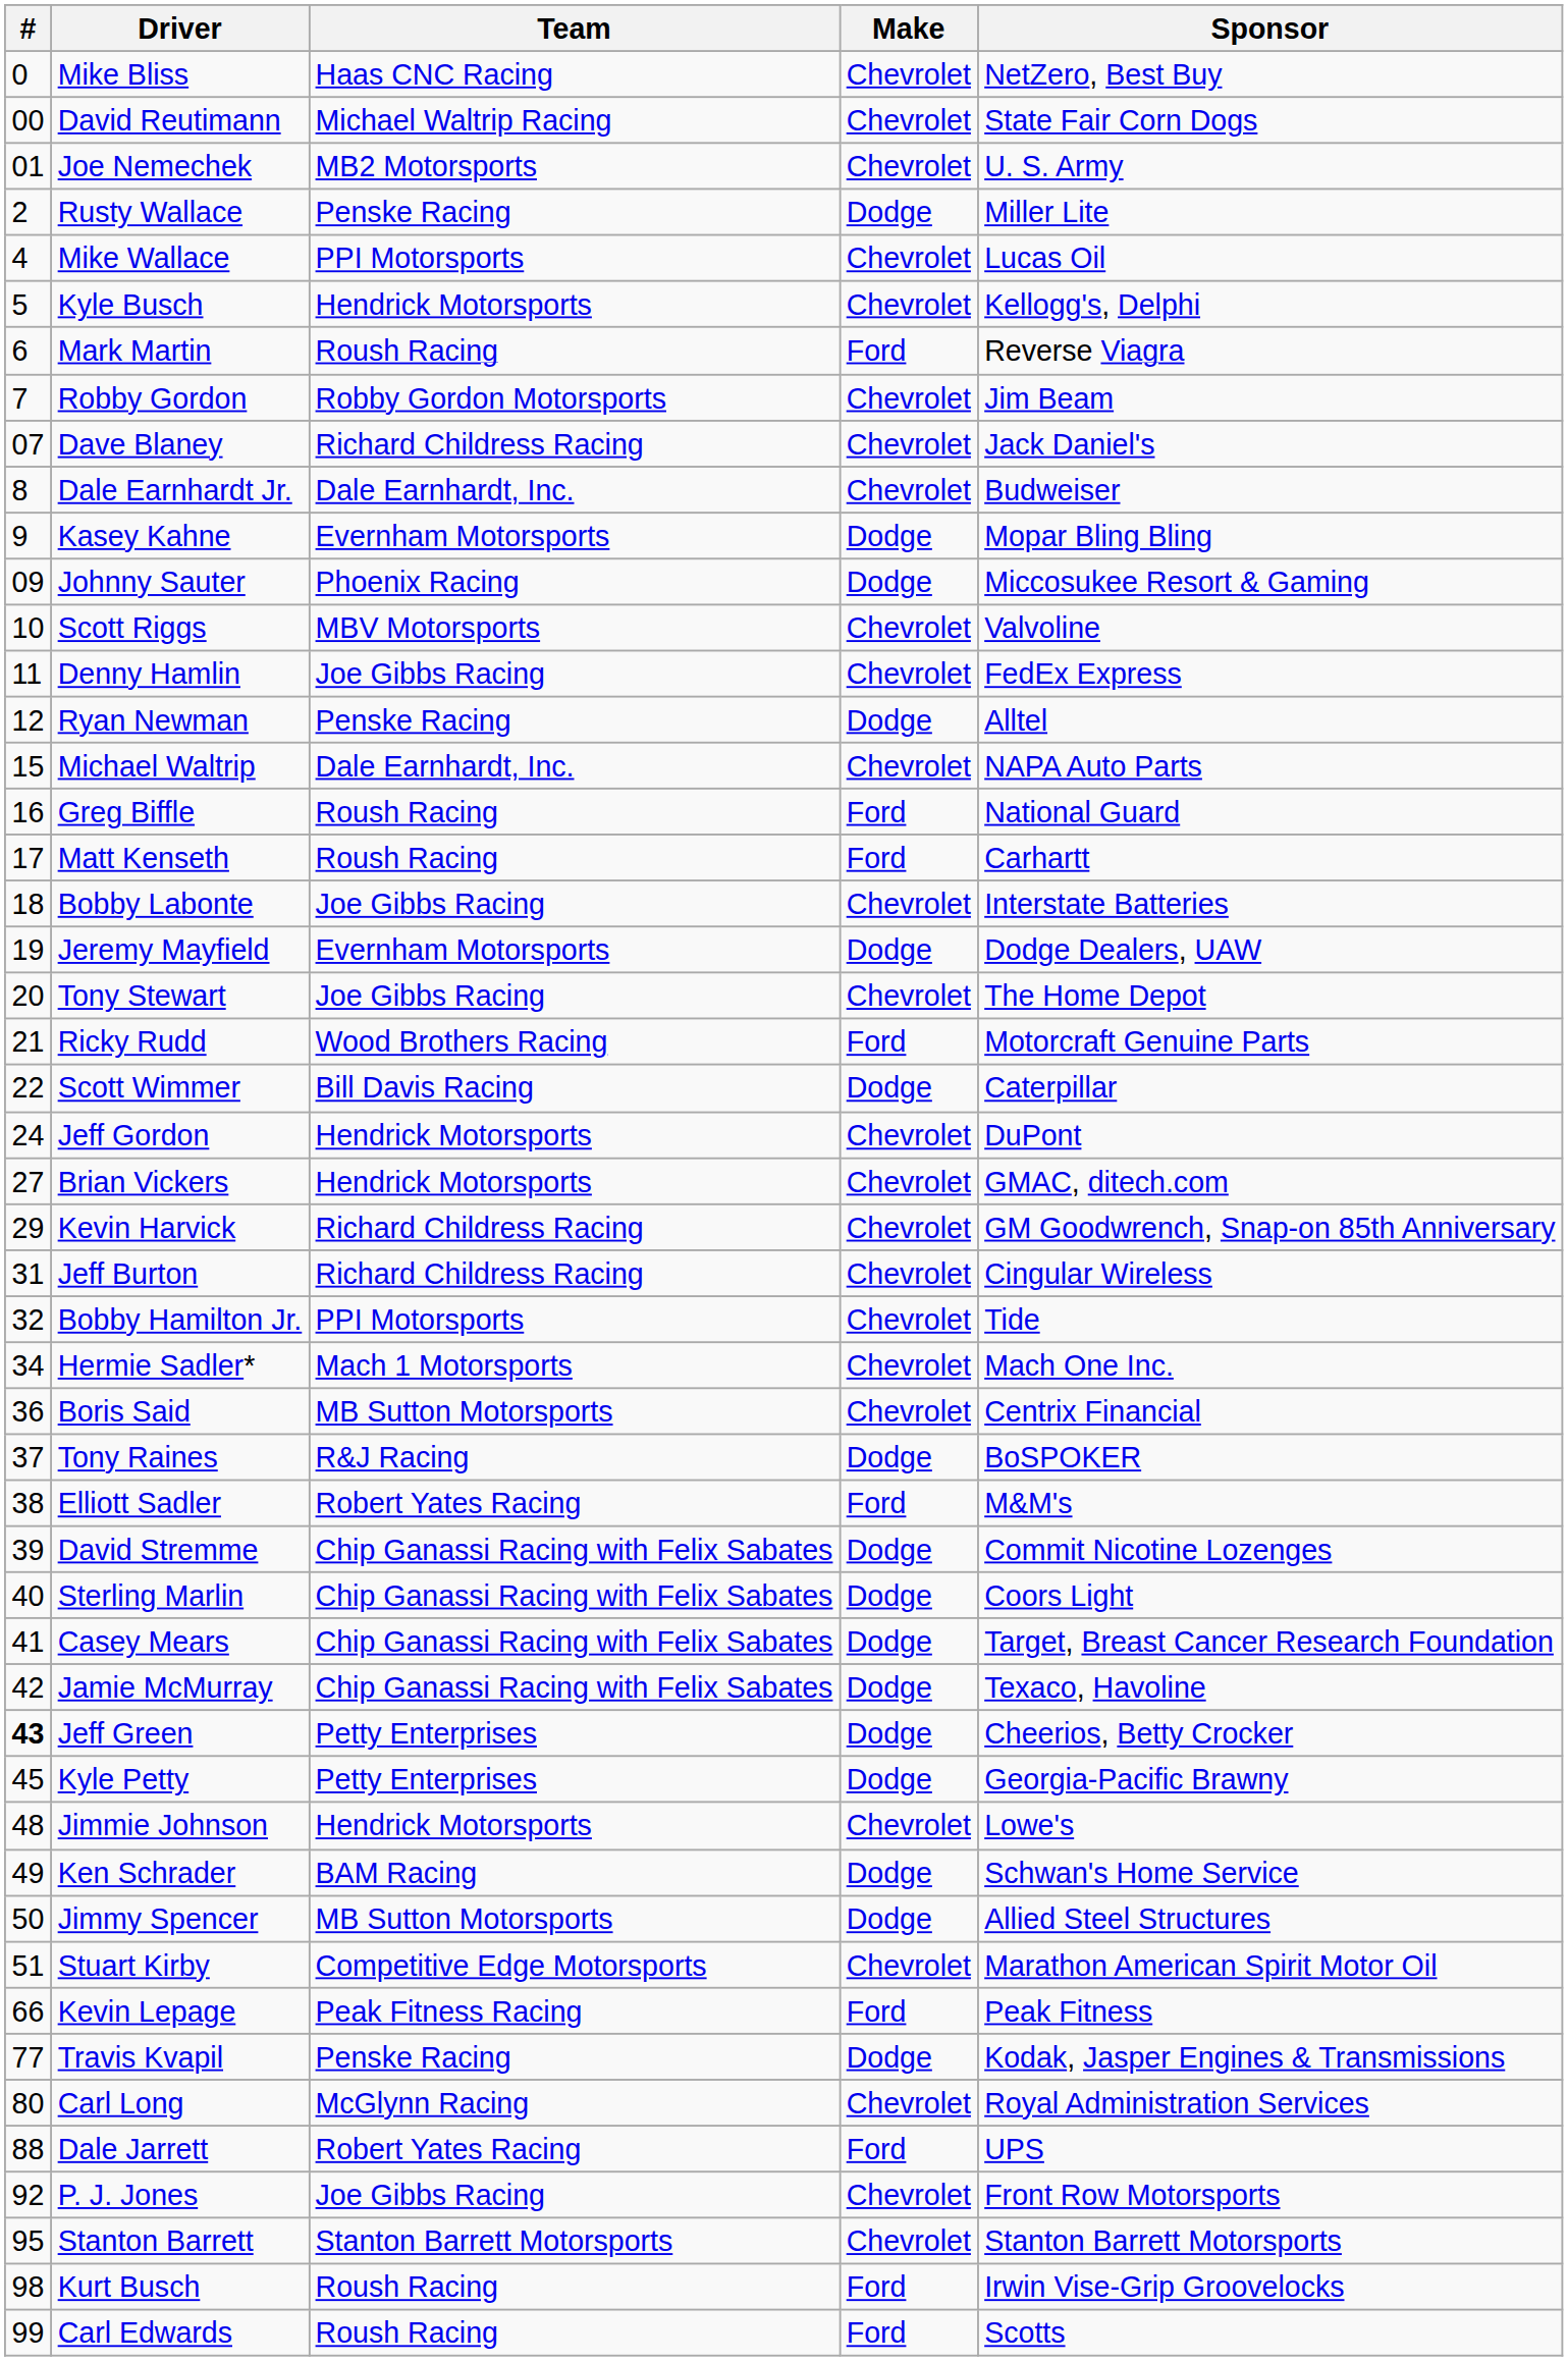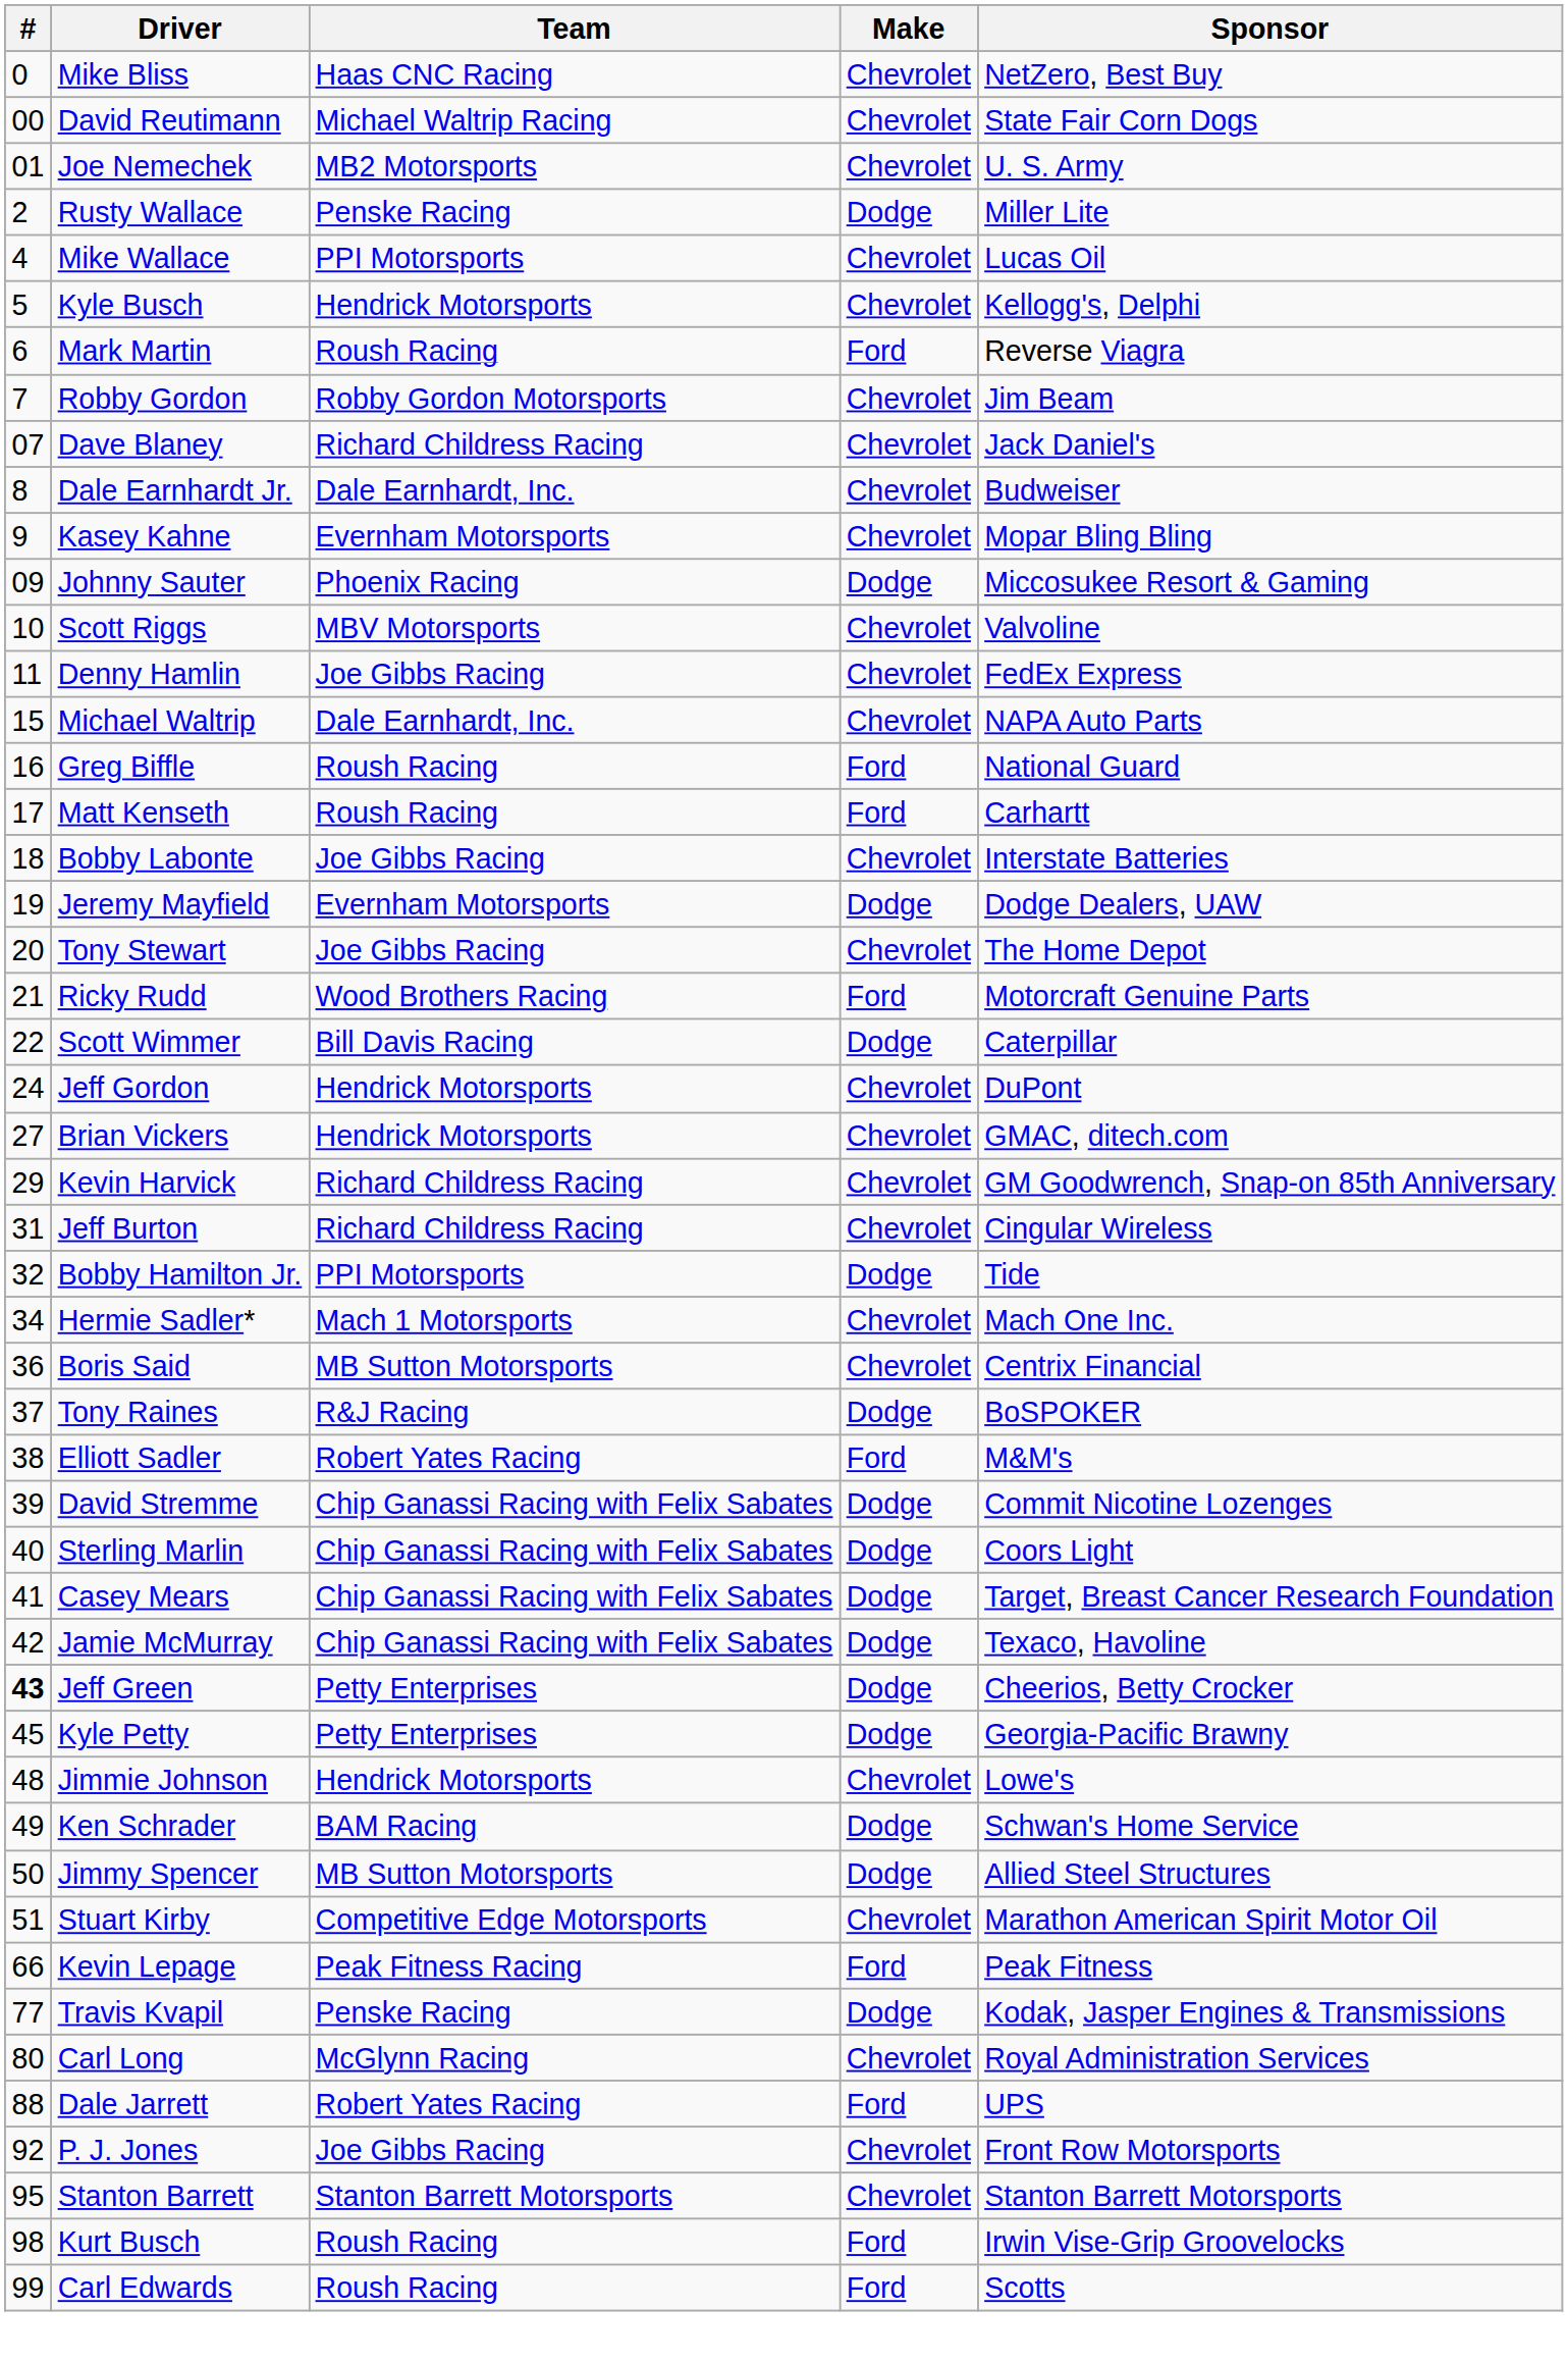Kasey Kahne | Make: Dodge -> Chevrolet
- row: 12 | Ryan Newman | Penske Racing | Dodge | Alltel
Bobby Hamilton Jr. | Make: Chevrolet -> Dodge
